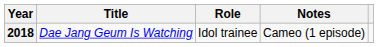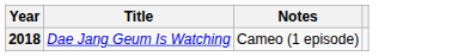- column: Role | Idol trainee
